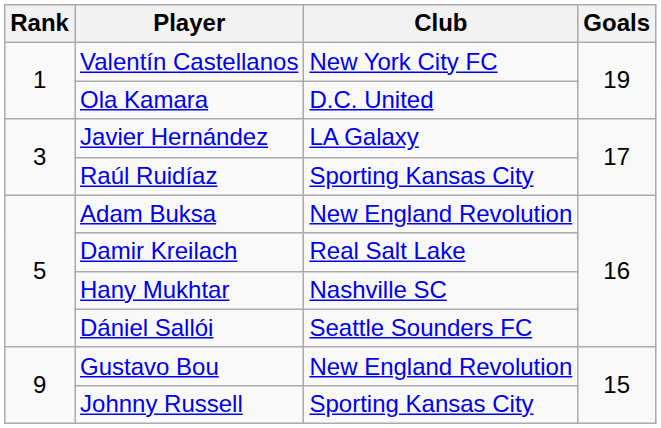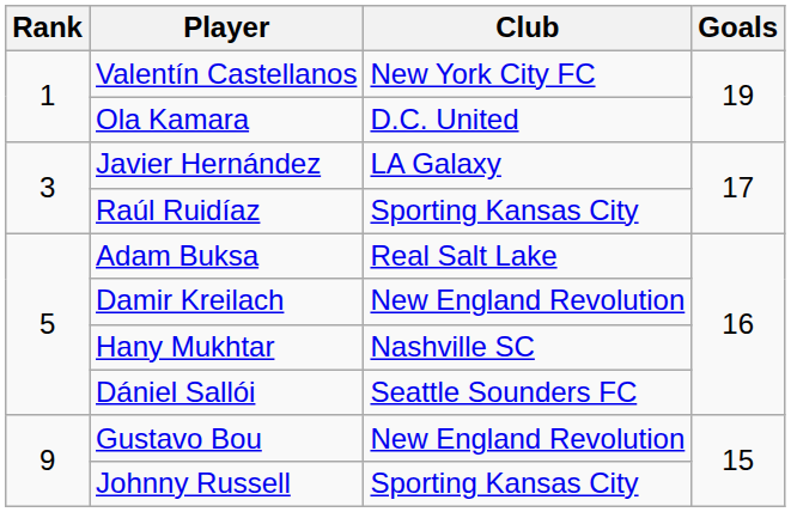Adam Buksa | Club: New England Revolution -> Real Salt Lake
Damir Kreilach | Club: Real Salt Lake -> New England Revolution
